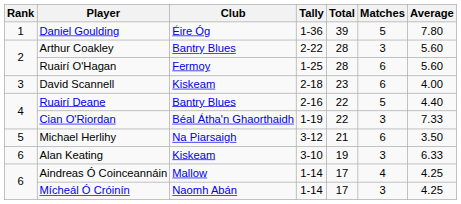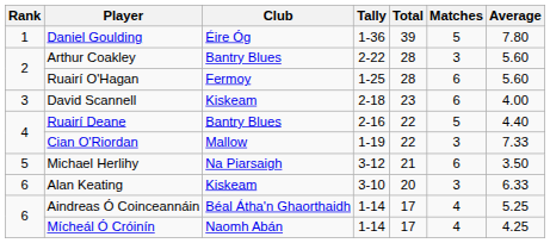Cian O'Riordan | Club: Béal Átha'n Ghaorthaidh -> Mallow
Alan Keating | Total: 19 -> 20
Aindreas Ó Coinceannáin | Club: Mallow -> Béal Átha'n Ghaorthaidh
Aindreas Ó Coinceannáin | Average: 4.25 -> 5.25
Mícheál Ó Cróinín | Matches: 3 -> 4
